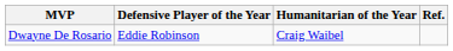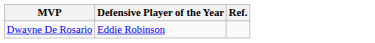- column: Humanitarian of the Year | Craig Waibel
